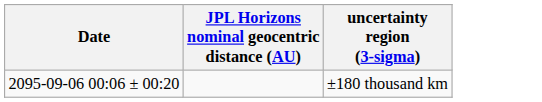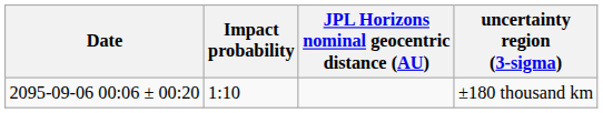+ column: Impact probability | 1:10
